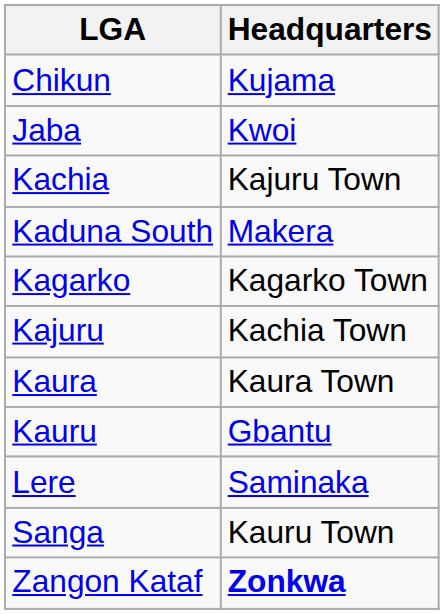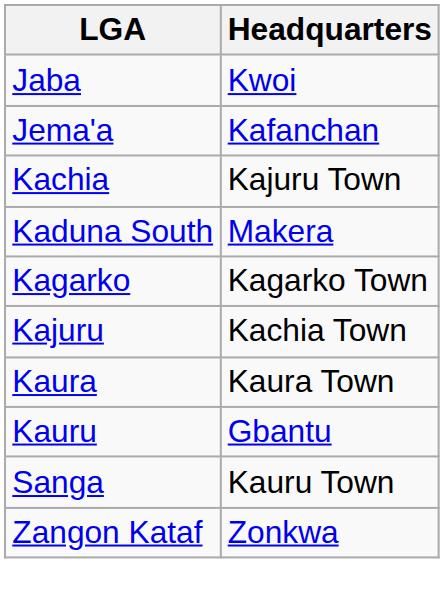- row: Chikun | Kujama
+ row: Jema'a | Kafanchan
- row: Lere | Saminaka
Zangon Kataf | Headquarters: bold -> normal
